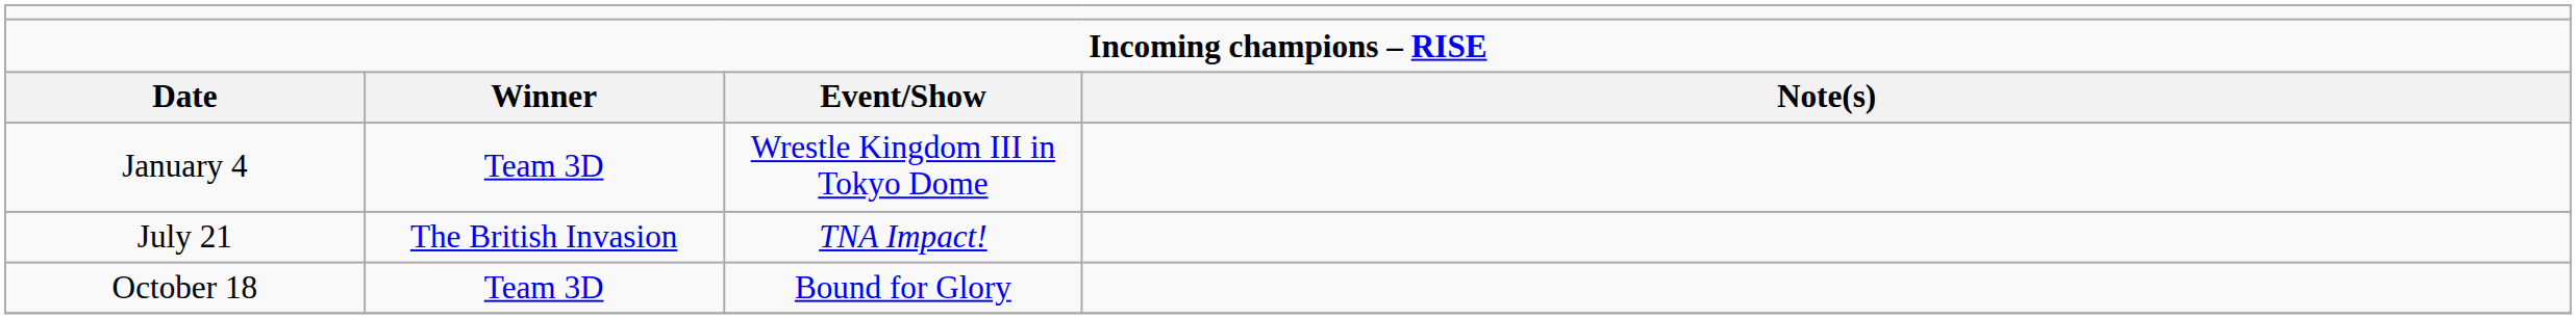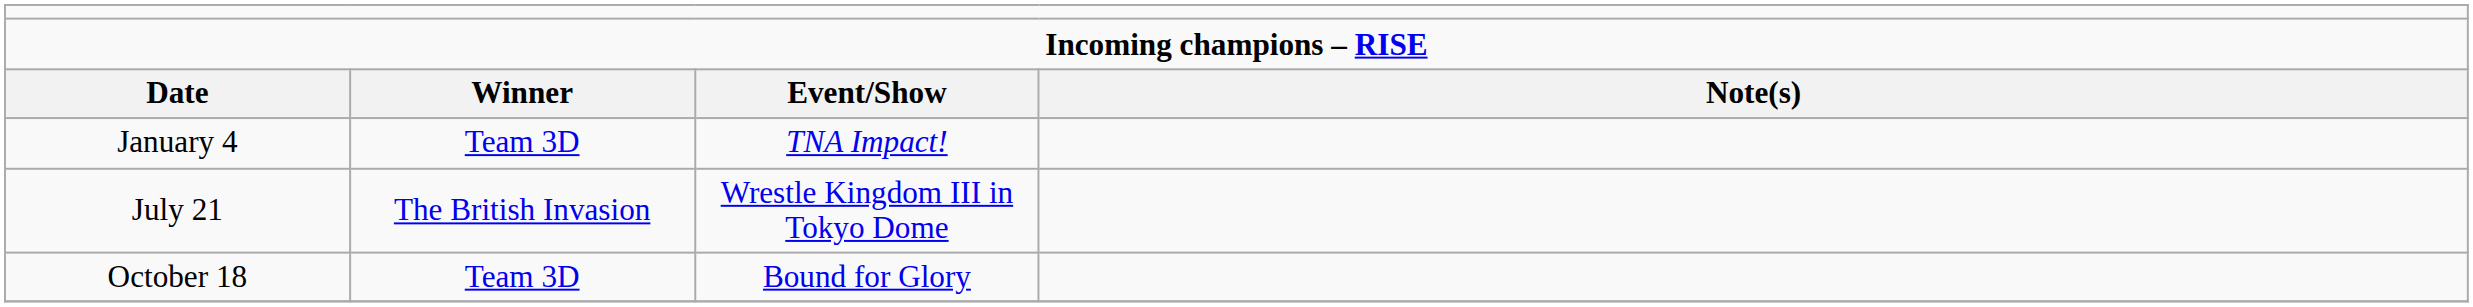January 4 | column 3: Wrestle Kingdom III in Tokyo Dome -> TNA Impact!
July 21 | column 3: TNA Impact! -> Wrestle Kingdom III in Tokyo Dome
